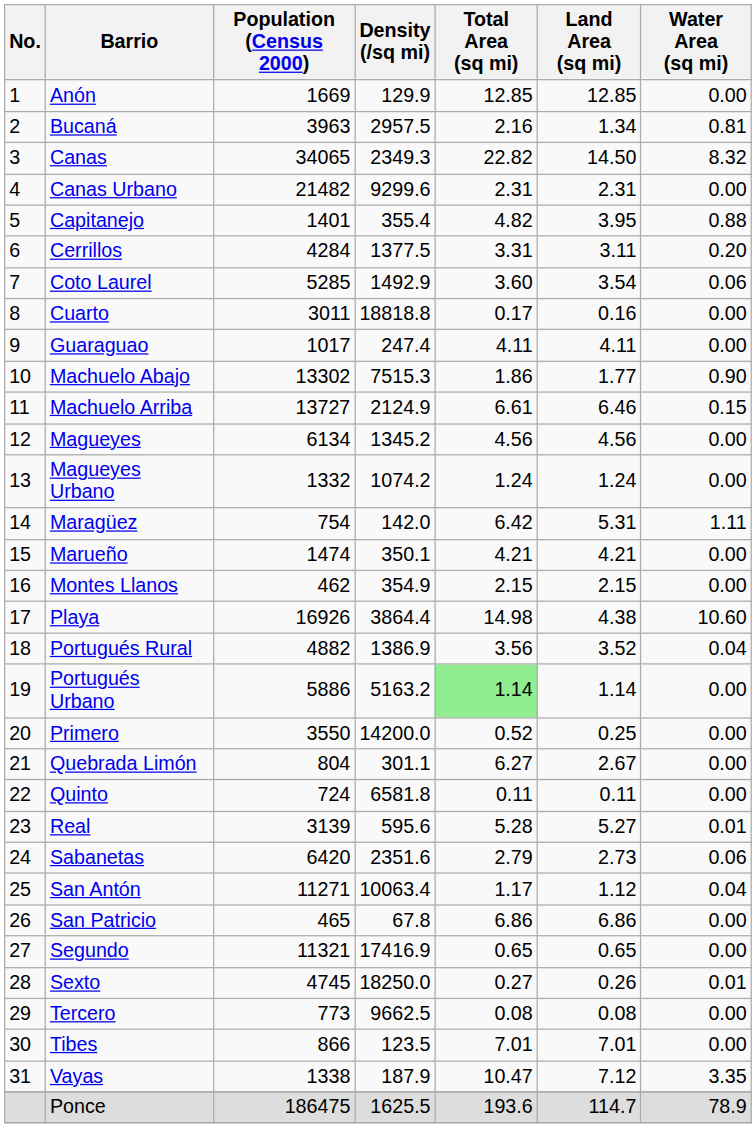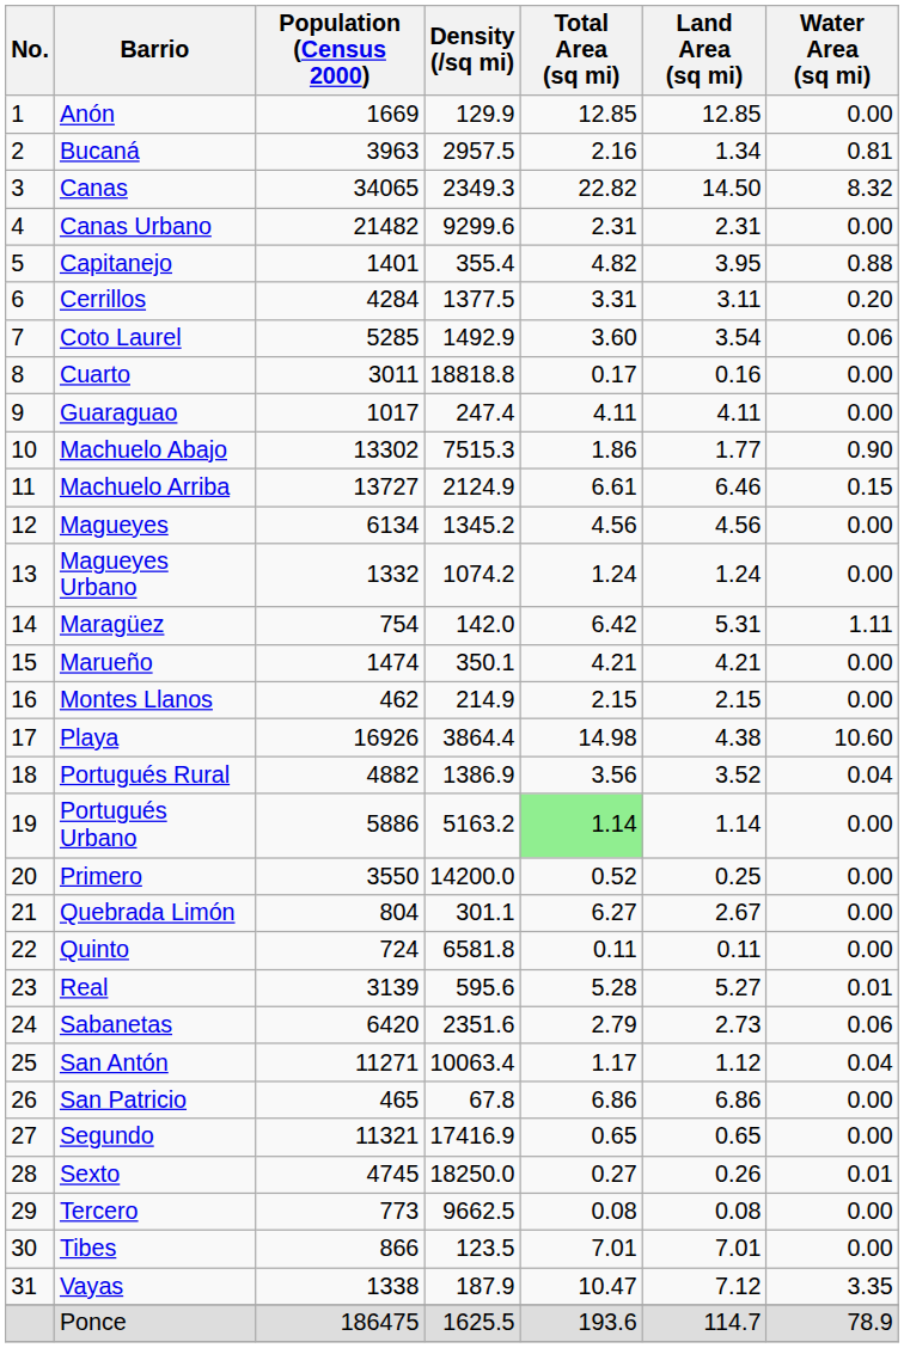Montes Llanos | Density (/sq mi): 354.9 -> 214.9
